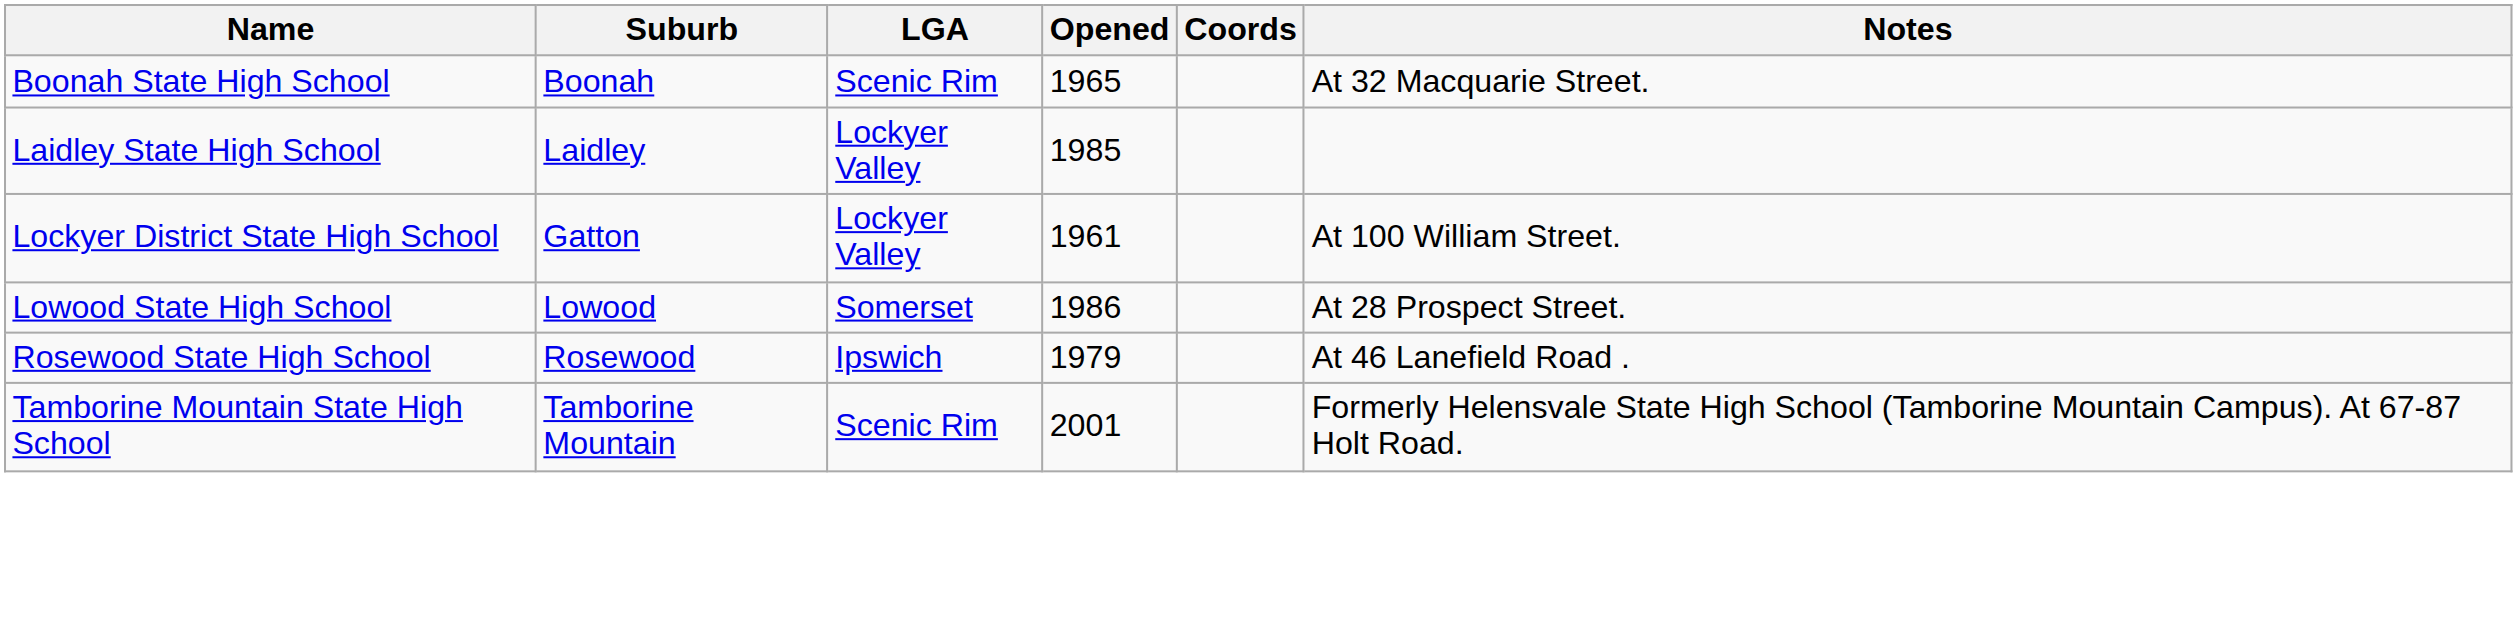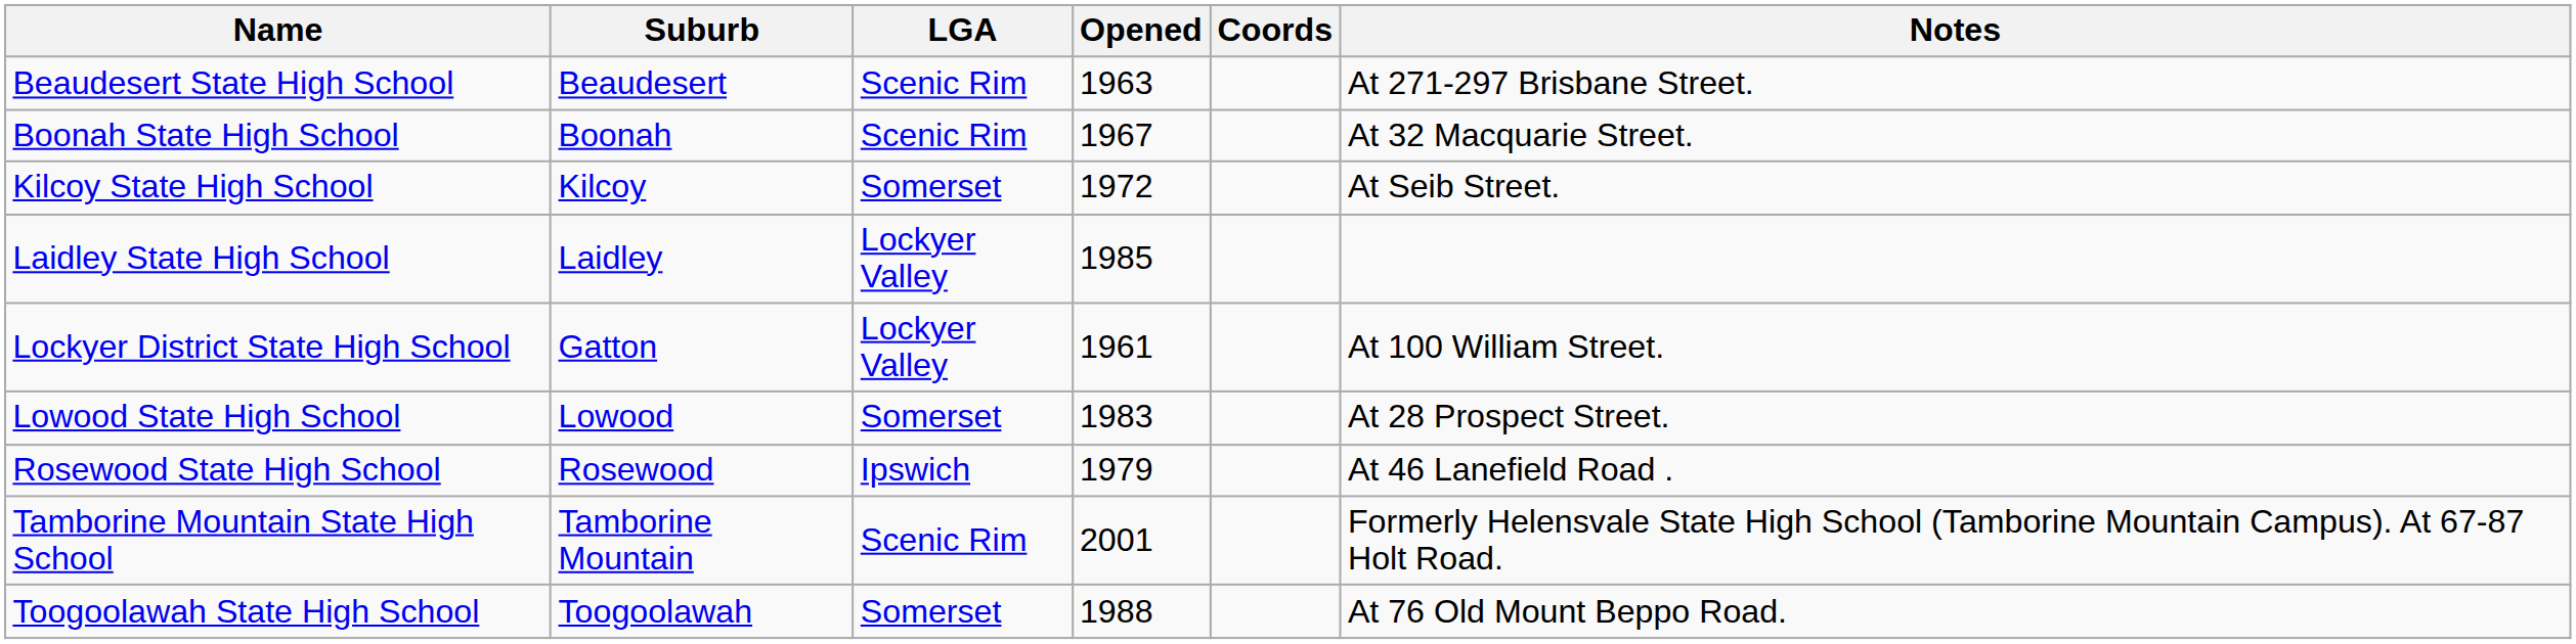+ row: Beaudesert State High School | Beaudesert | Scenic Rim | 1963 | At 271-297 Brisbane Street.
Boonah State High School | Opened: 1965 -> 1967
+ row: Kilcoy State High School | Kilcoy | Somerset | 1972 | At Seib Street.
Lowood State High School | Opened: 1986 -> 1983
+ row: Toogoolawah State High School | Toogoolawah | Somerset | 1988 | At 76 Old Mount Beppo Road.
